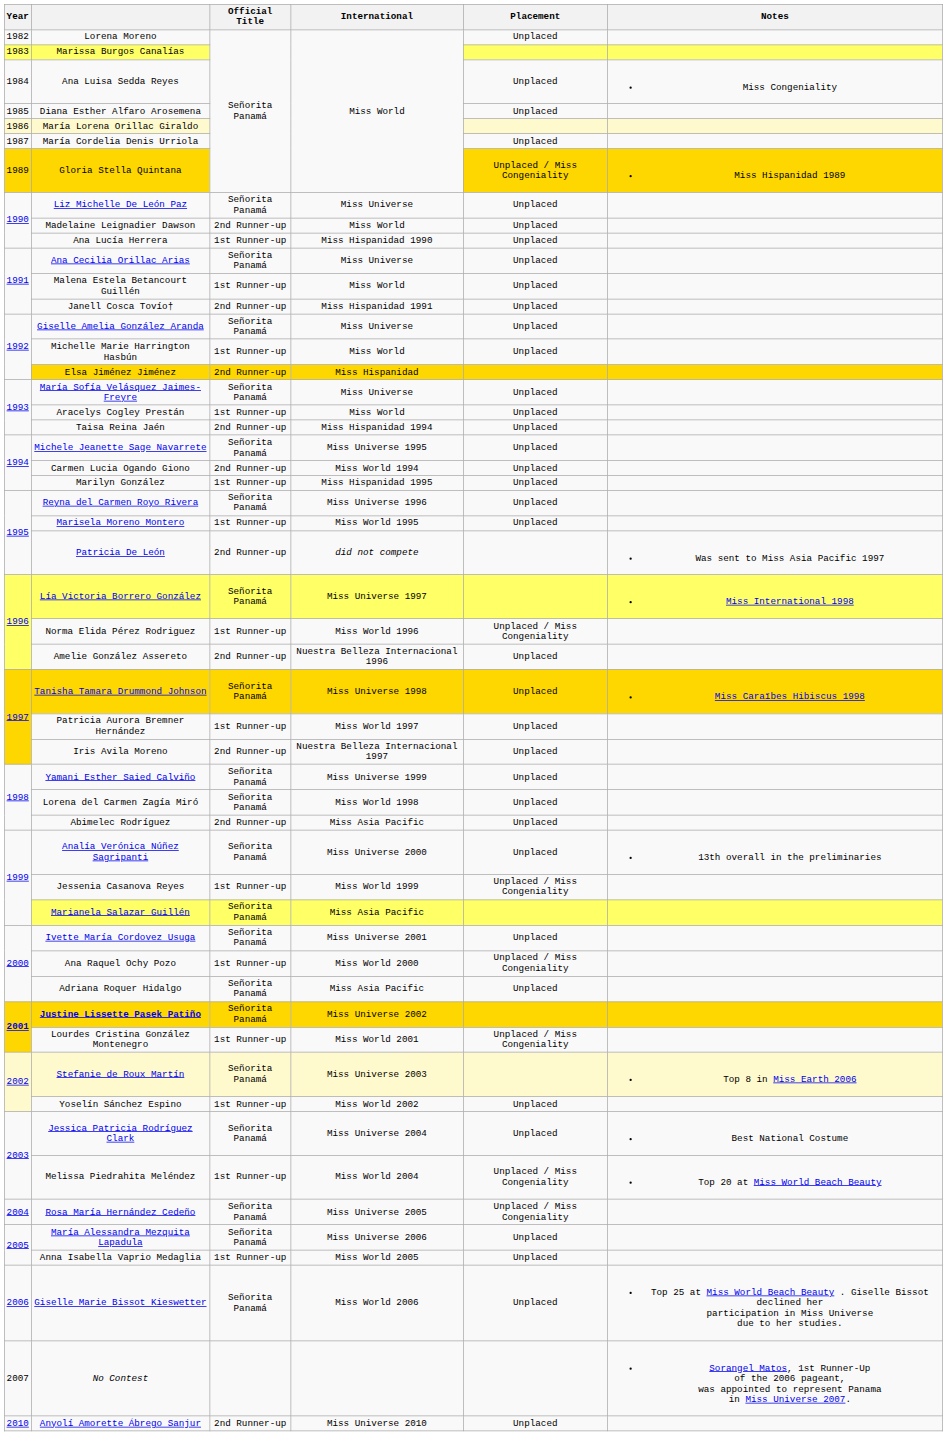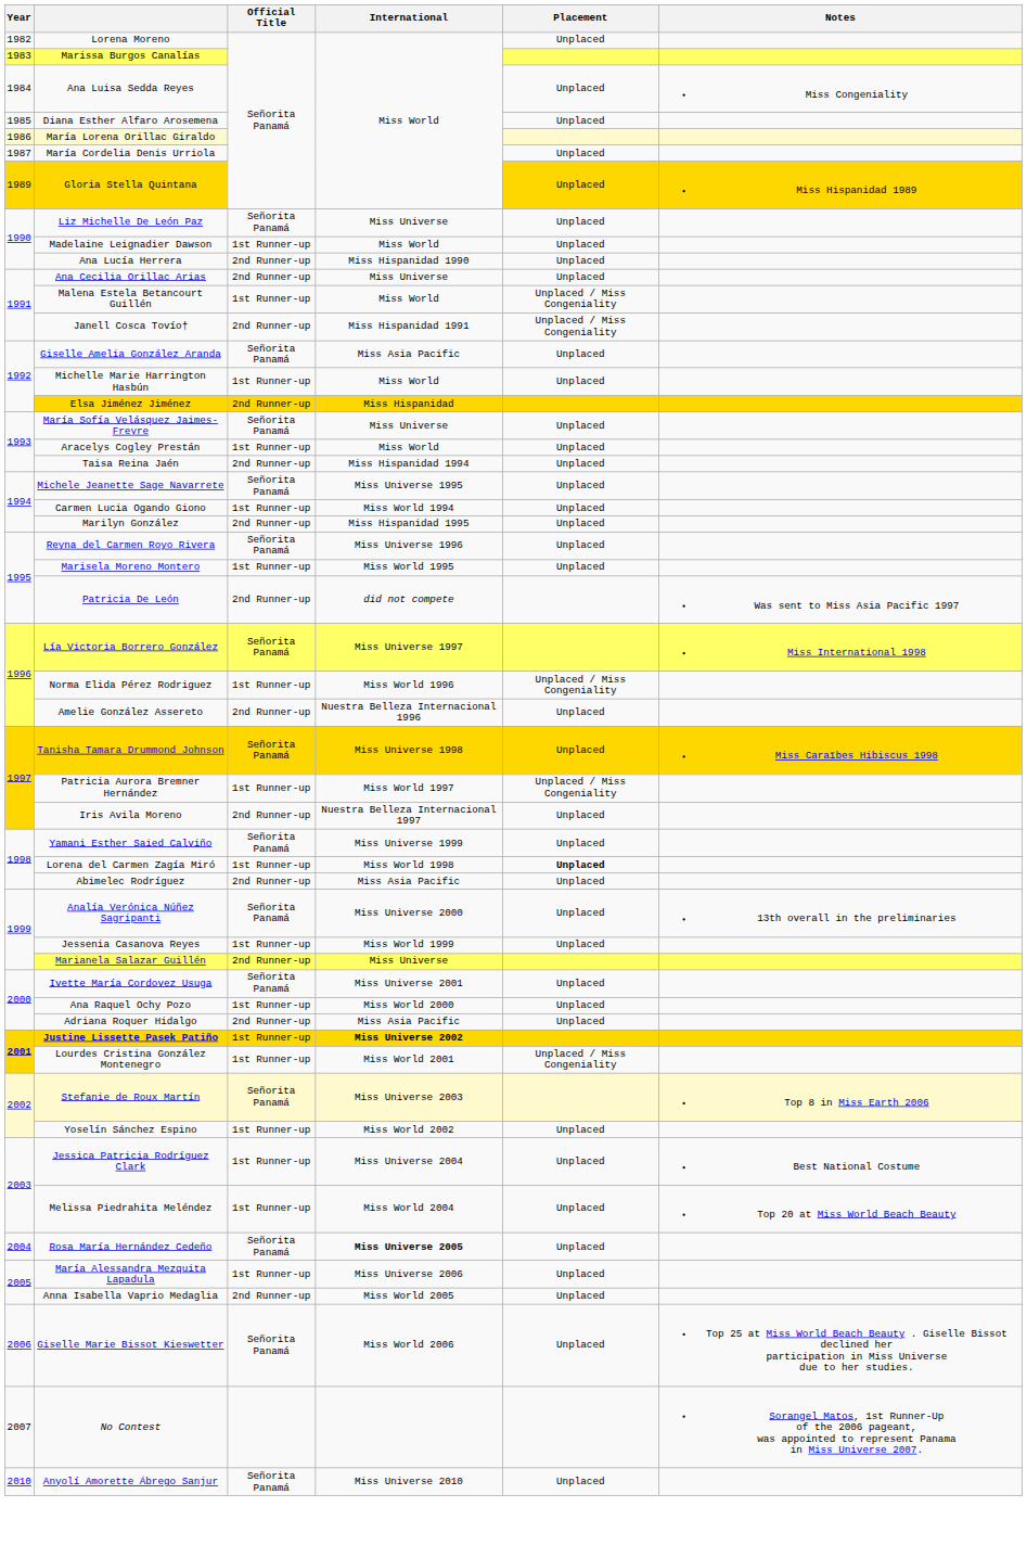Gloria Stella Quintana | Placement: Unplaced / Miss Congeniality -> Unplaced
Madelaine Leignadier Dawson | Official Title: 2nd Runner-up -> 1st Runner-up
Ana Lucía Herrera | Official Title: 1st Runner-up -> 2nd Runner-up
Ana Cecilia Orillac Arias | Official Title: Señorita Panamá -> 2nd Runner-up
Malena Estela Betancourt Guillén | Placement: Unplaced -> Unplaced / Miss Congeniality
Janell Cosca Tovío† | Placement: Unplaced -> Unplaced / Miss Congeniality
Giselle Amelia González Aranda | International: Miss Universe -> Miss Asia Pacific
Carmen Lucia Ogando Giono | Official Title: 2nd Runner-up -> 1st Runner-up
Marilyn González | Official Title: 1st Runner-up -> 2nd Runner-up
Patricia Aurora Bremner Hernández | Placement: Unplaced -> Unplaced / Miss Congeniality
Lorena del Carmen Zagía Miró | Official Title: Señorita Panamá -> 1st Runner-up
Lorena del Carmen Zagía Miró | Placement: normal -> bold
Jessenia Casanova Reyes | Placement: Unplaced / Miss Congeniality -> Unplaced
Marianela Salazar Guillén | Official Title: Señorita Panamá -> 2nd Runner-up
Marianela Salazar Guillén | International: Miss Asia Pacific -> Miss Universe
Ana Raquel Ochy Pozo | Placement: Unplaced / Miss Congeniality -> Unplaced
Adriana Roquer Hidalgo | Official Title: Señorita Panamá -> 2nd Runner-up
Justine Lissette Pasek Patiño | Official Title: Señorita Panamá -> 1st Runner-up
Justine Lissette Pasek Patiño | International: normal -> bold
Jessica Patricia Rodríguez Clark | Official Title: Señorita Panamá -> 1st Runner-up
Melissa Piedrahita Meléndez | Placement: Unplaced / Miss Congeniality -> Unplaced
Rosa María Hernández Cedeño | International: normal -> bold
Rosa María Hernández Cedeño | Placement: Unplaced / Miss Congeniality -> Unplaced
María Alessandra Mezquita Lapadula | Official Title: Señorita Panamá -> 1st Runner-up
Anna Isabella Vaprio Medaglia | Official Title: 1st Runner-up -> 2nd Runner-up
Anyolí Amorette Ábrego Sanjur | Official Title: 2nd Runner-up -> Señorita Panamá
